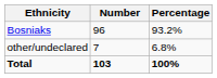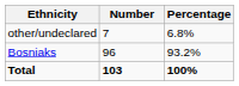rows swapped: Bosniaks <-> other/undeclared
